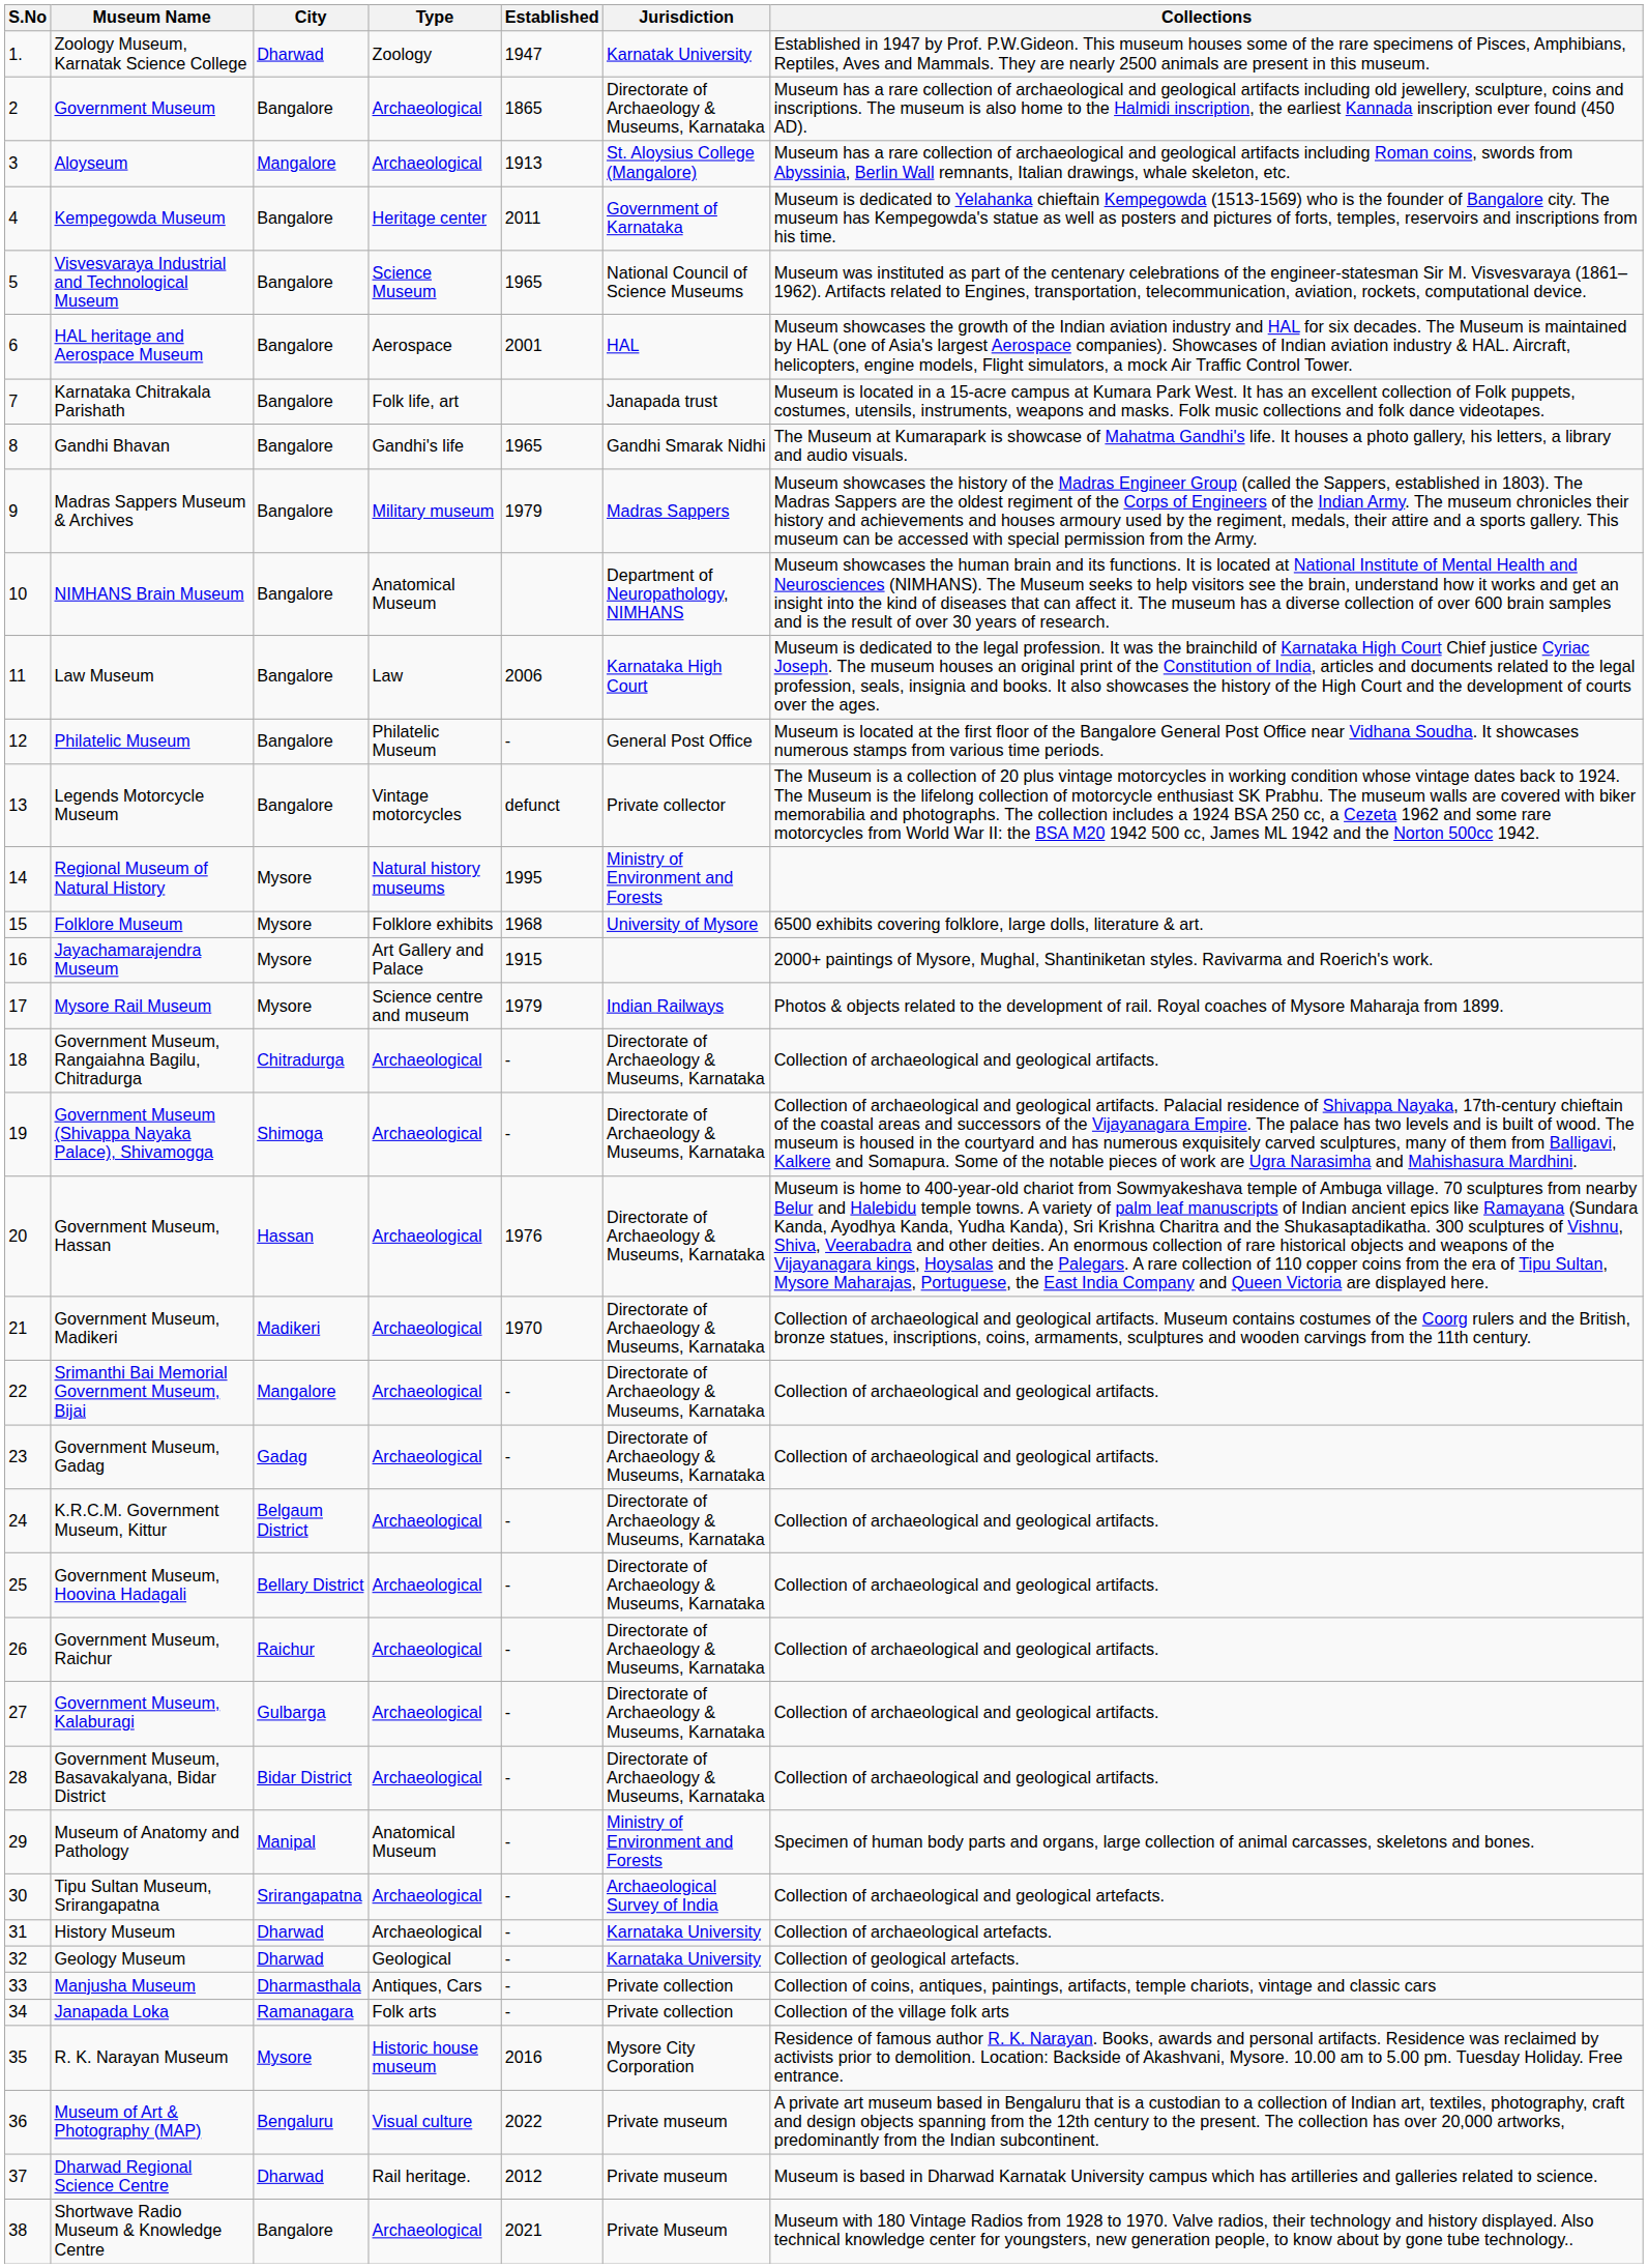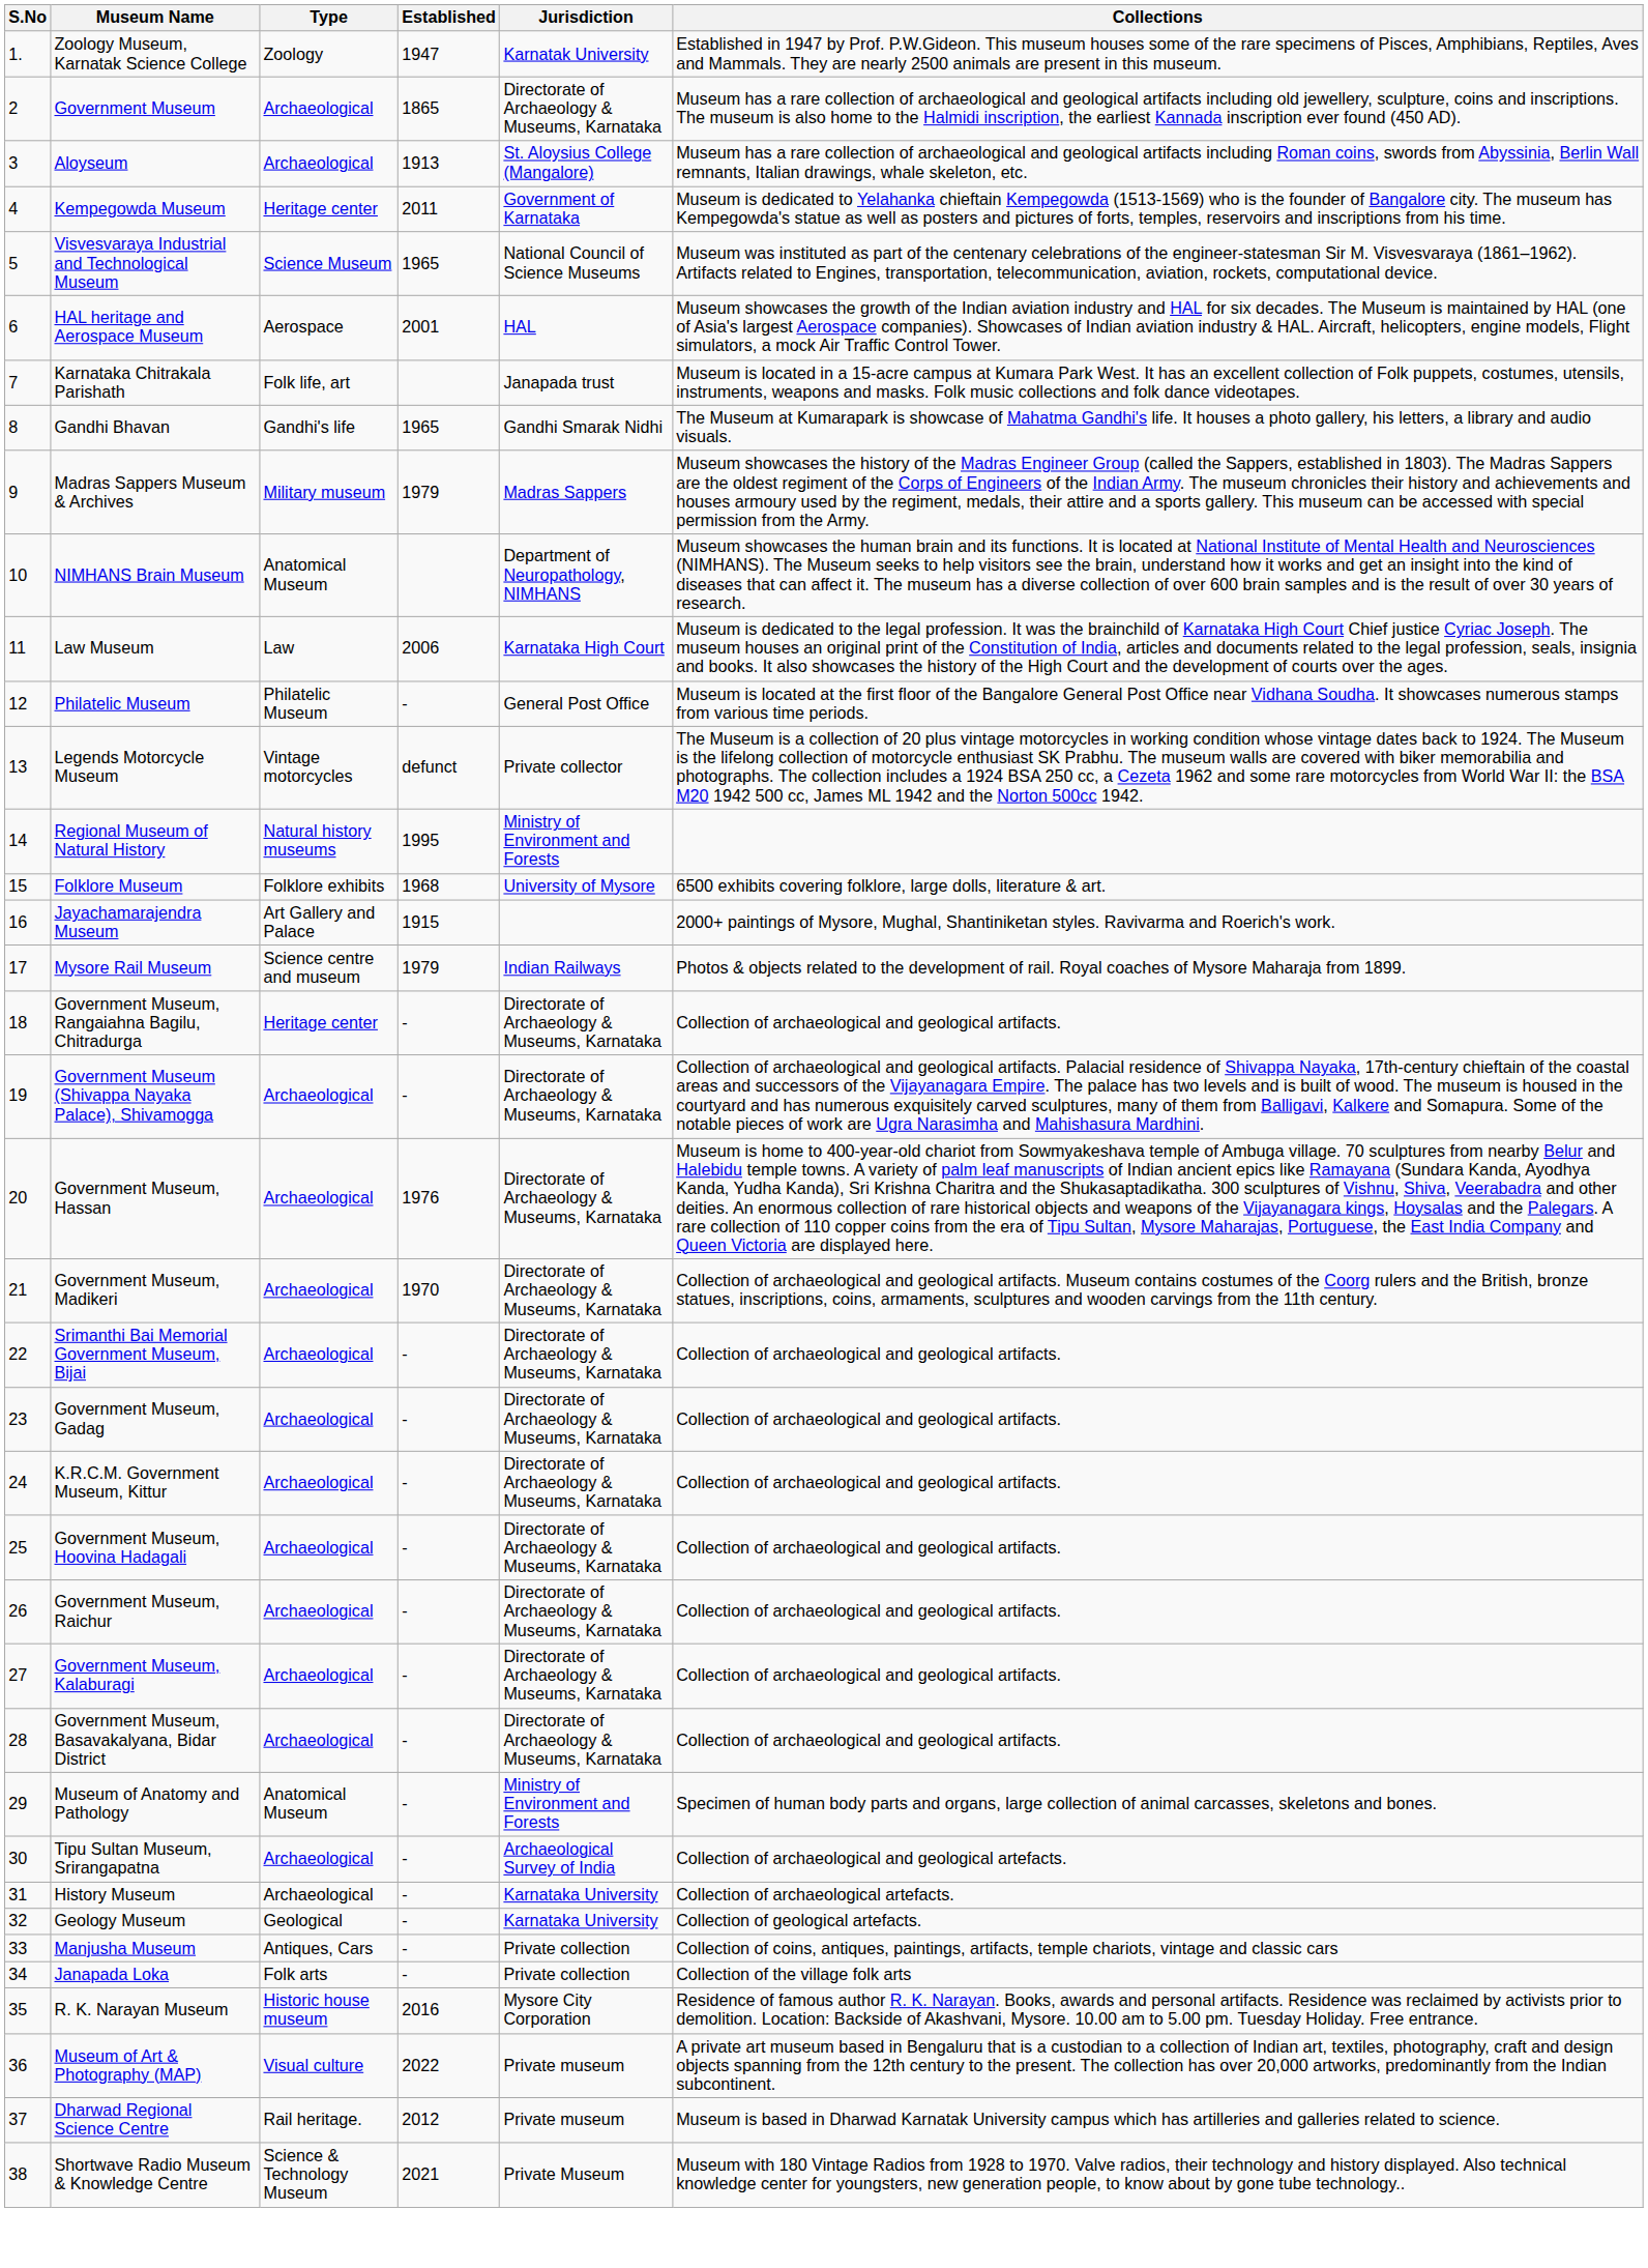- column: City | Dharwad | Bangalore | Mangalore | Bangalore | Bangalore | Bangalore | Bangalore | Bangalore | Bangalore | Bangalore | Bangalore | Bangalore | Bangalore | Mysore | Mysore | Mysore | Mysore | Chitradurga | Shimoga | Hassan | Madikeri | Mangalore | Gadag | Belgaum District | Bellary District | Raichur | Gulbarga | Bidar District | Manipal | Srirangapatna | Dharwad | Dharwad | Dharmasthala | Ramanagara | Mysore | Bengaluru | Dharwad | Bangalore
Government Museum, Rangaiahna Bagilu, Chitradurga | Type: Archaeological -> Heritage center
Shortwave Radio Museum & Knowledge Centre | Type: Archaeological -> Science & Technology Museum
